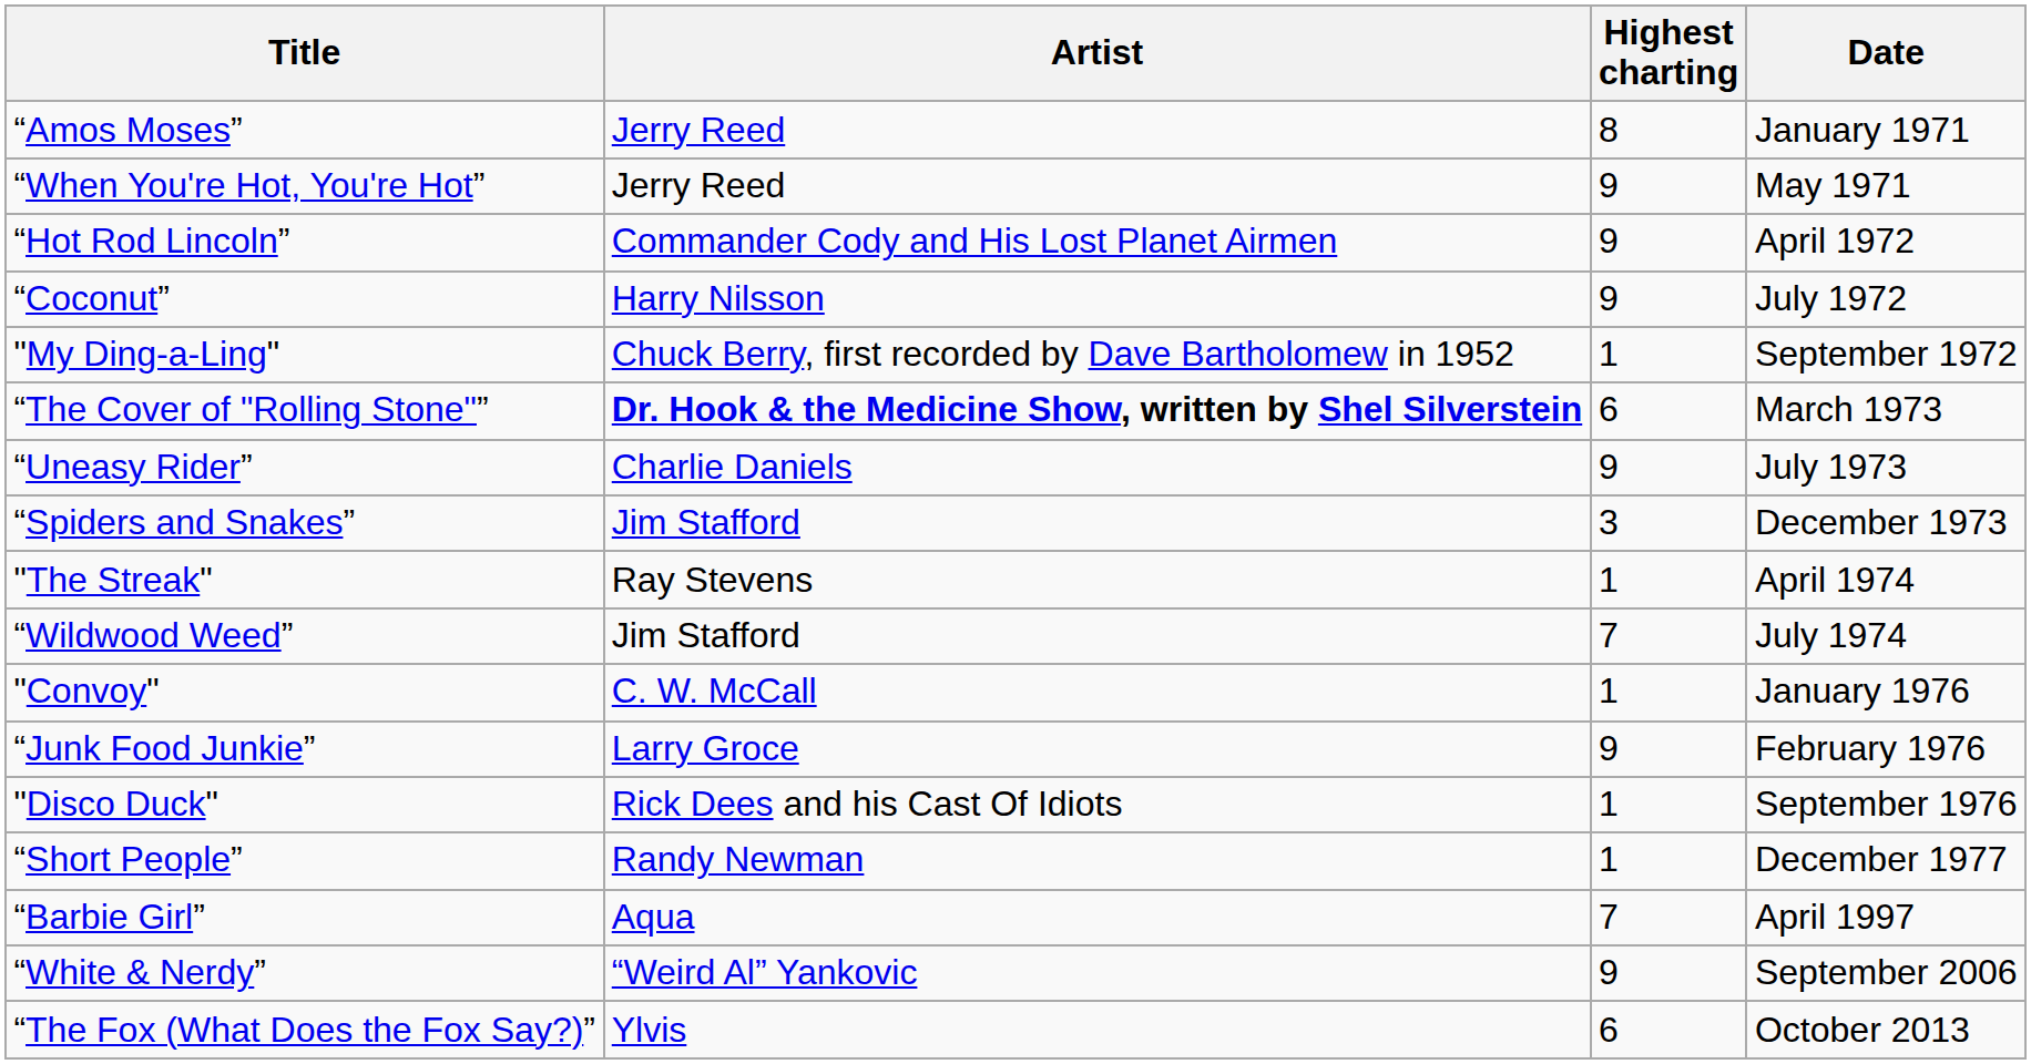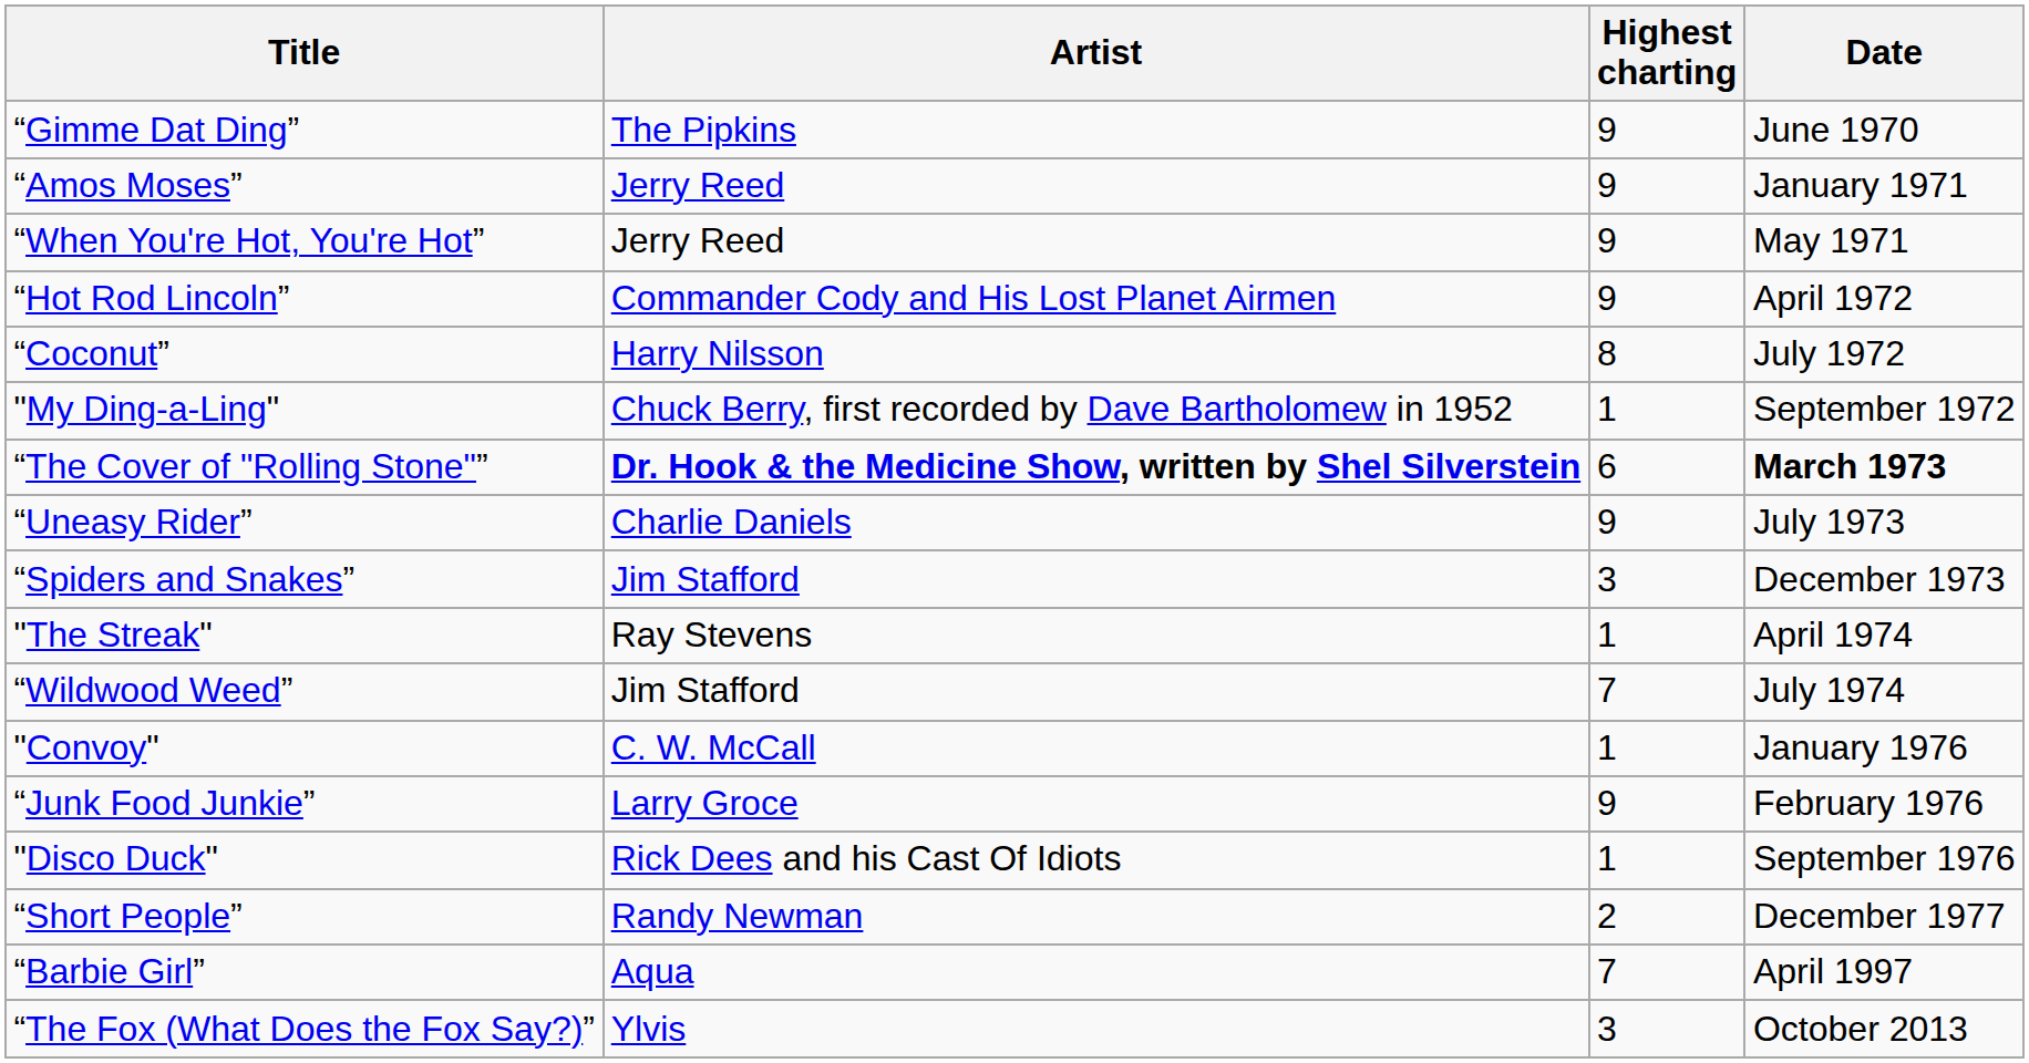+ row: “Gimme Dat Ding” | The Pipkins | 9 | June 1970
“Amos Moses” | Highest charting: 8 -> 9
“Coconut” | Highest charting: 9 -> 8
“The Cover of "Rolling Stone"” | Date: normal -> bold
“Short People” | Highest charting: 1 -> 2
- row: “White & Nerdy” | “Weird Al” Yankovic | 9 | September 2006
“The Fox (What Does the Fox Say?)” | Highest charting: 6 -> 3
